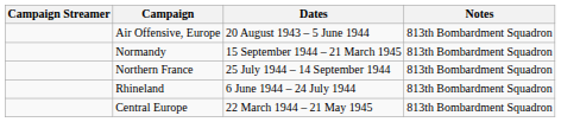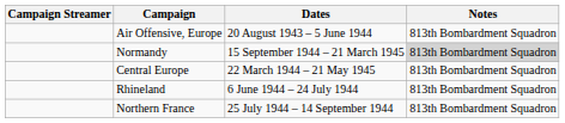Normandy | Notes: no background -> lightgrey background
rows swapped: Northern France <-> Central Europe
